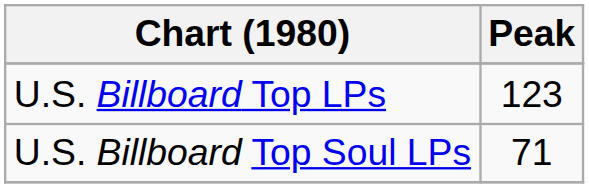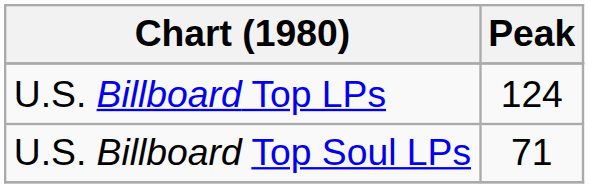U.S. Billboard Top LPs | Peak: 123 -> 124
